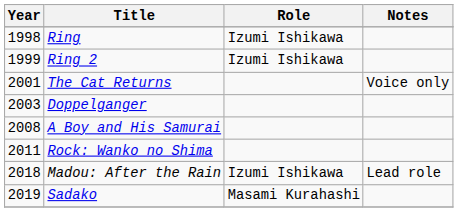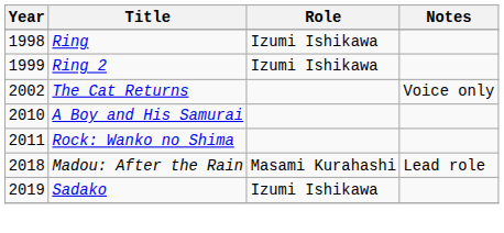The Cat Returns | Year: 2001 -> 2002
- row: 2003 | Doppelganger
A Boy and His Samurai | Year: 2008 -> 2010
Madou: After the Rain | Role: Izumi Ishikawa -> Masami Kurahashi
Sadako | Role: Masami Kurahashi -> Izumi Ishikawa
